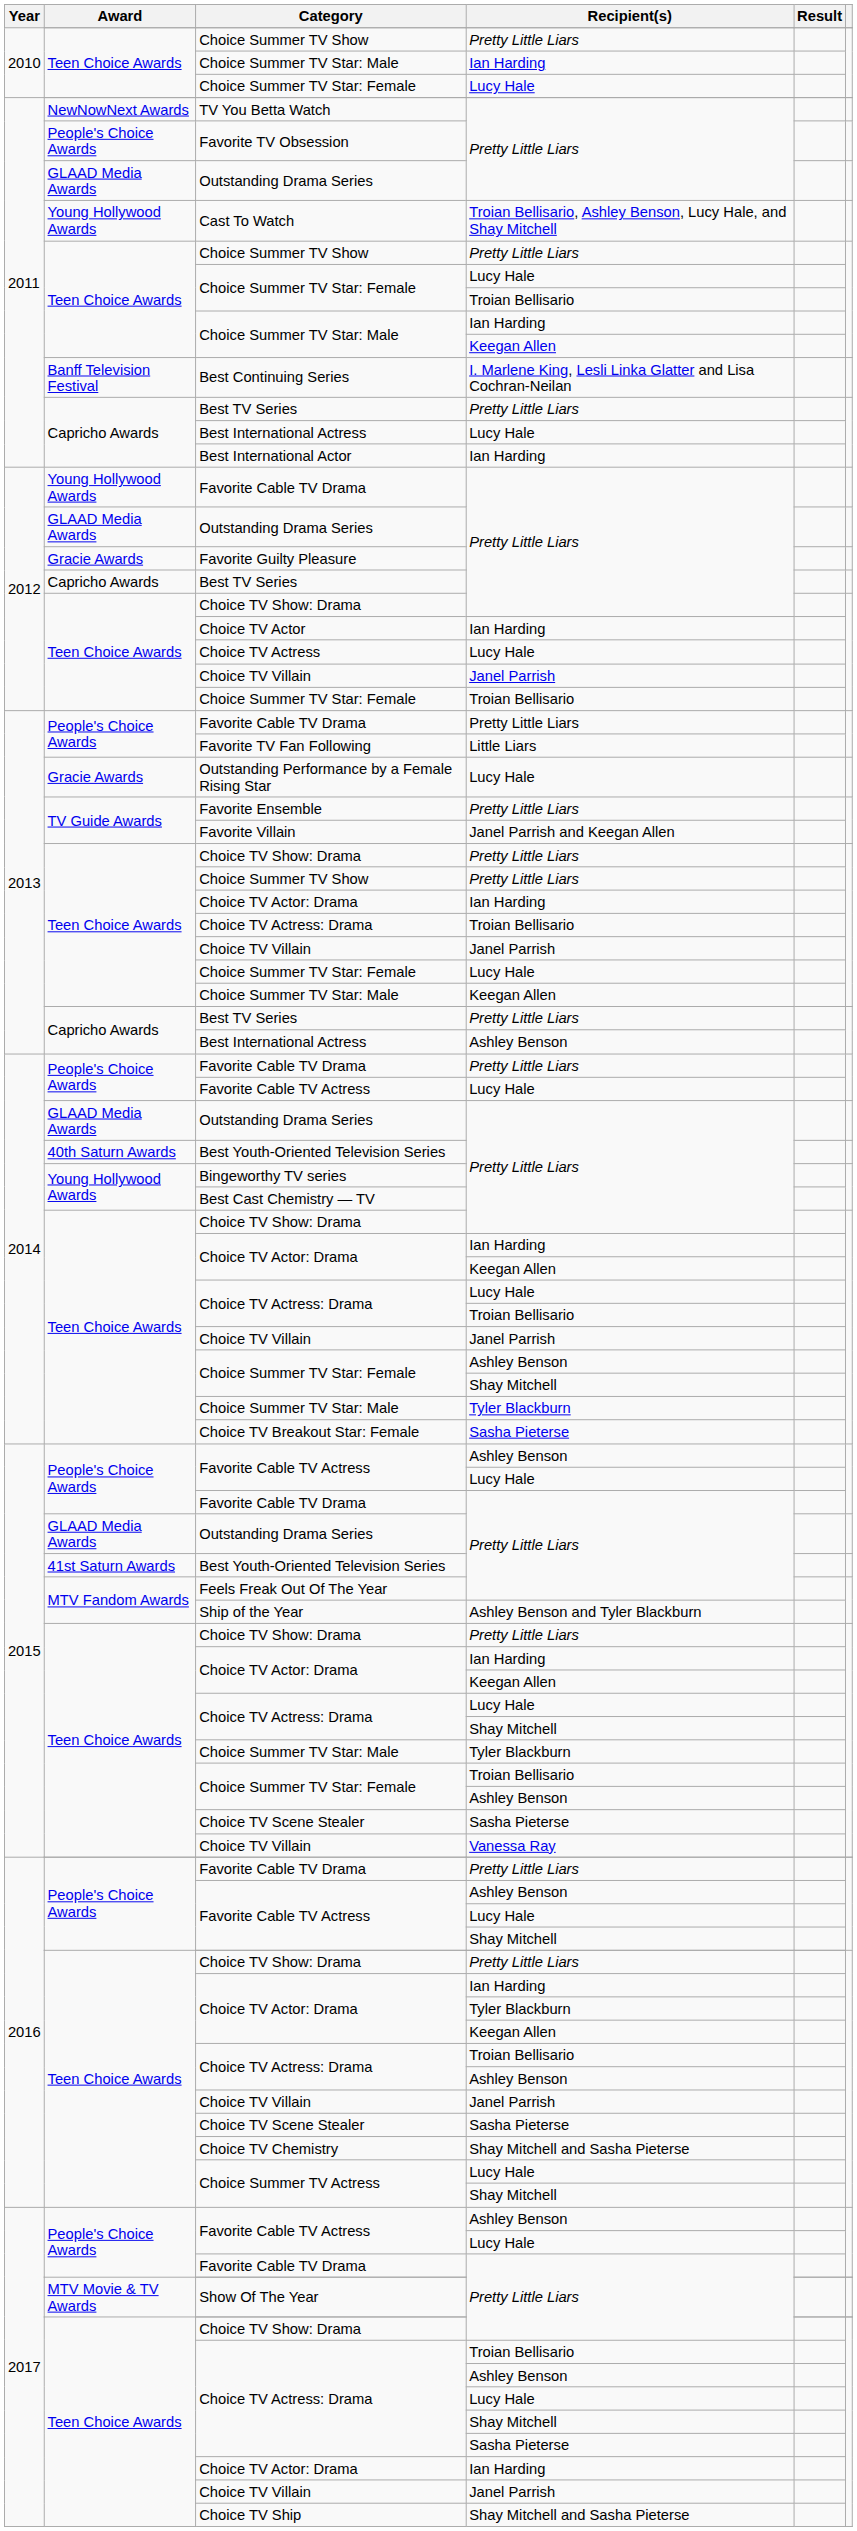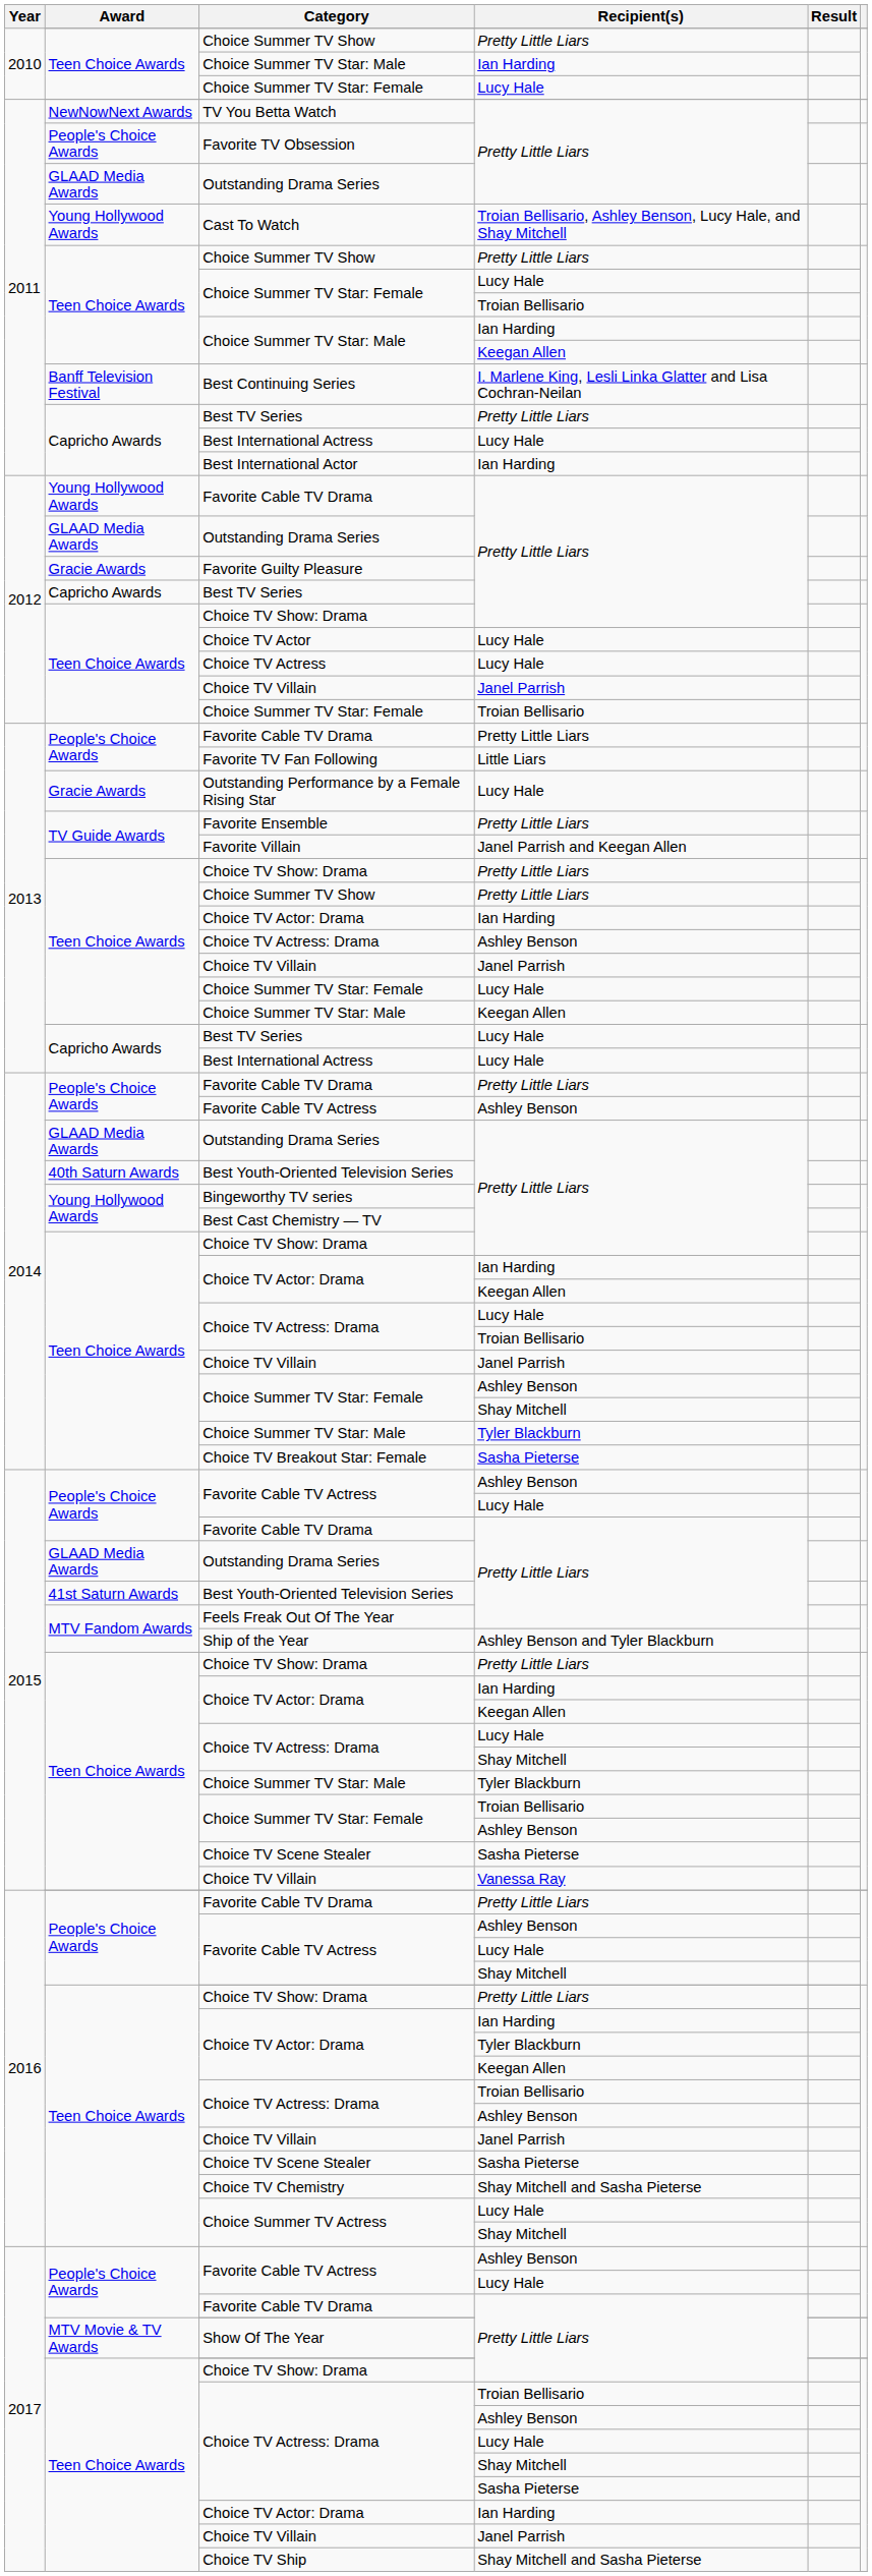Choice TV Actor | Recipient(s): Ian Harding -> Lucy Hale
2013 / Choice TV Actress: Drama | Recipient(s): Troian Bellisario -> Ashley Benson
2013 / Best TV Series | Recipient(s): Pretty Little Liars -> Lucy Hale
2013 / Best International Actress | Recipient(s): Ashley Benson -> Lucy Hale
2014 / Favorite Cable TV Actress | Recipient(s): Lucy Hale -> Ashley Benson
